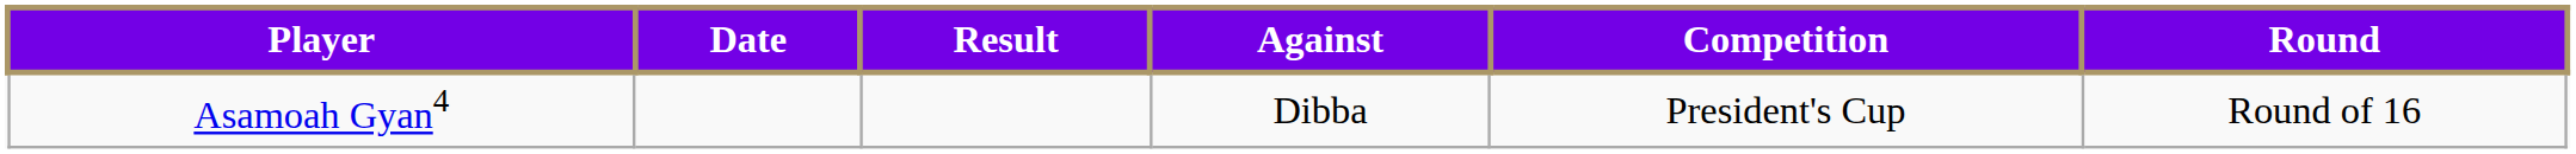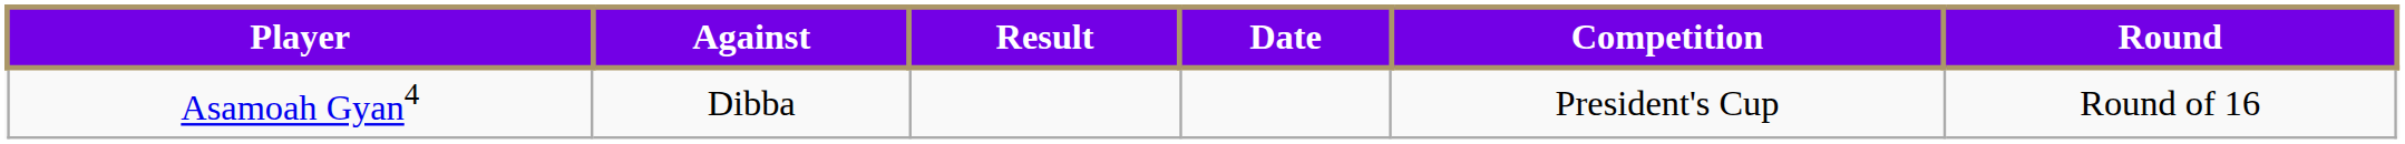columns swapped: Against <-> Date
